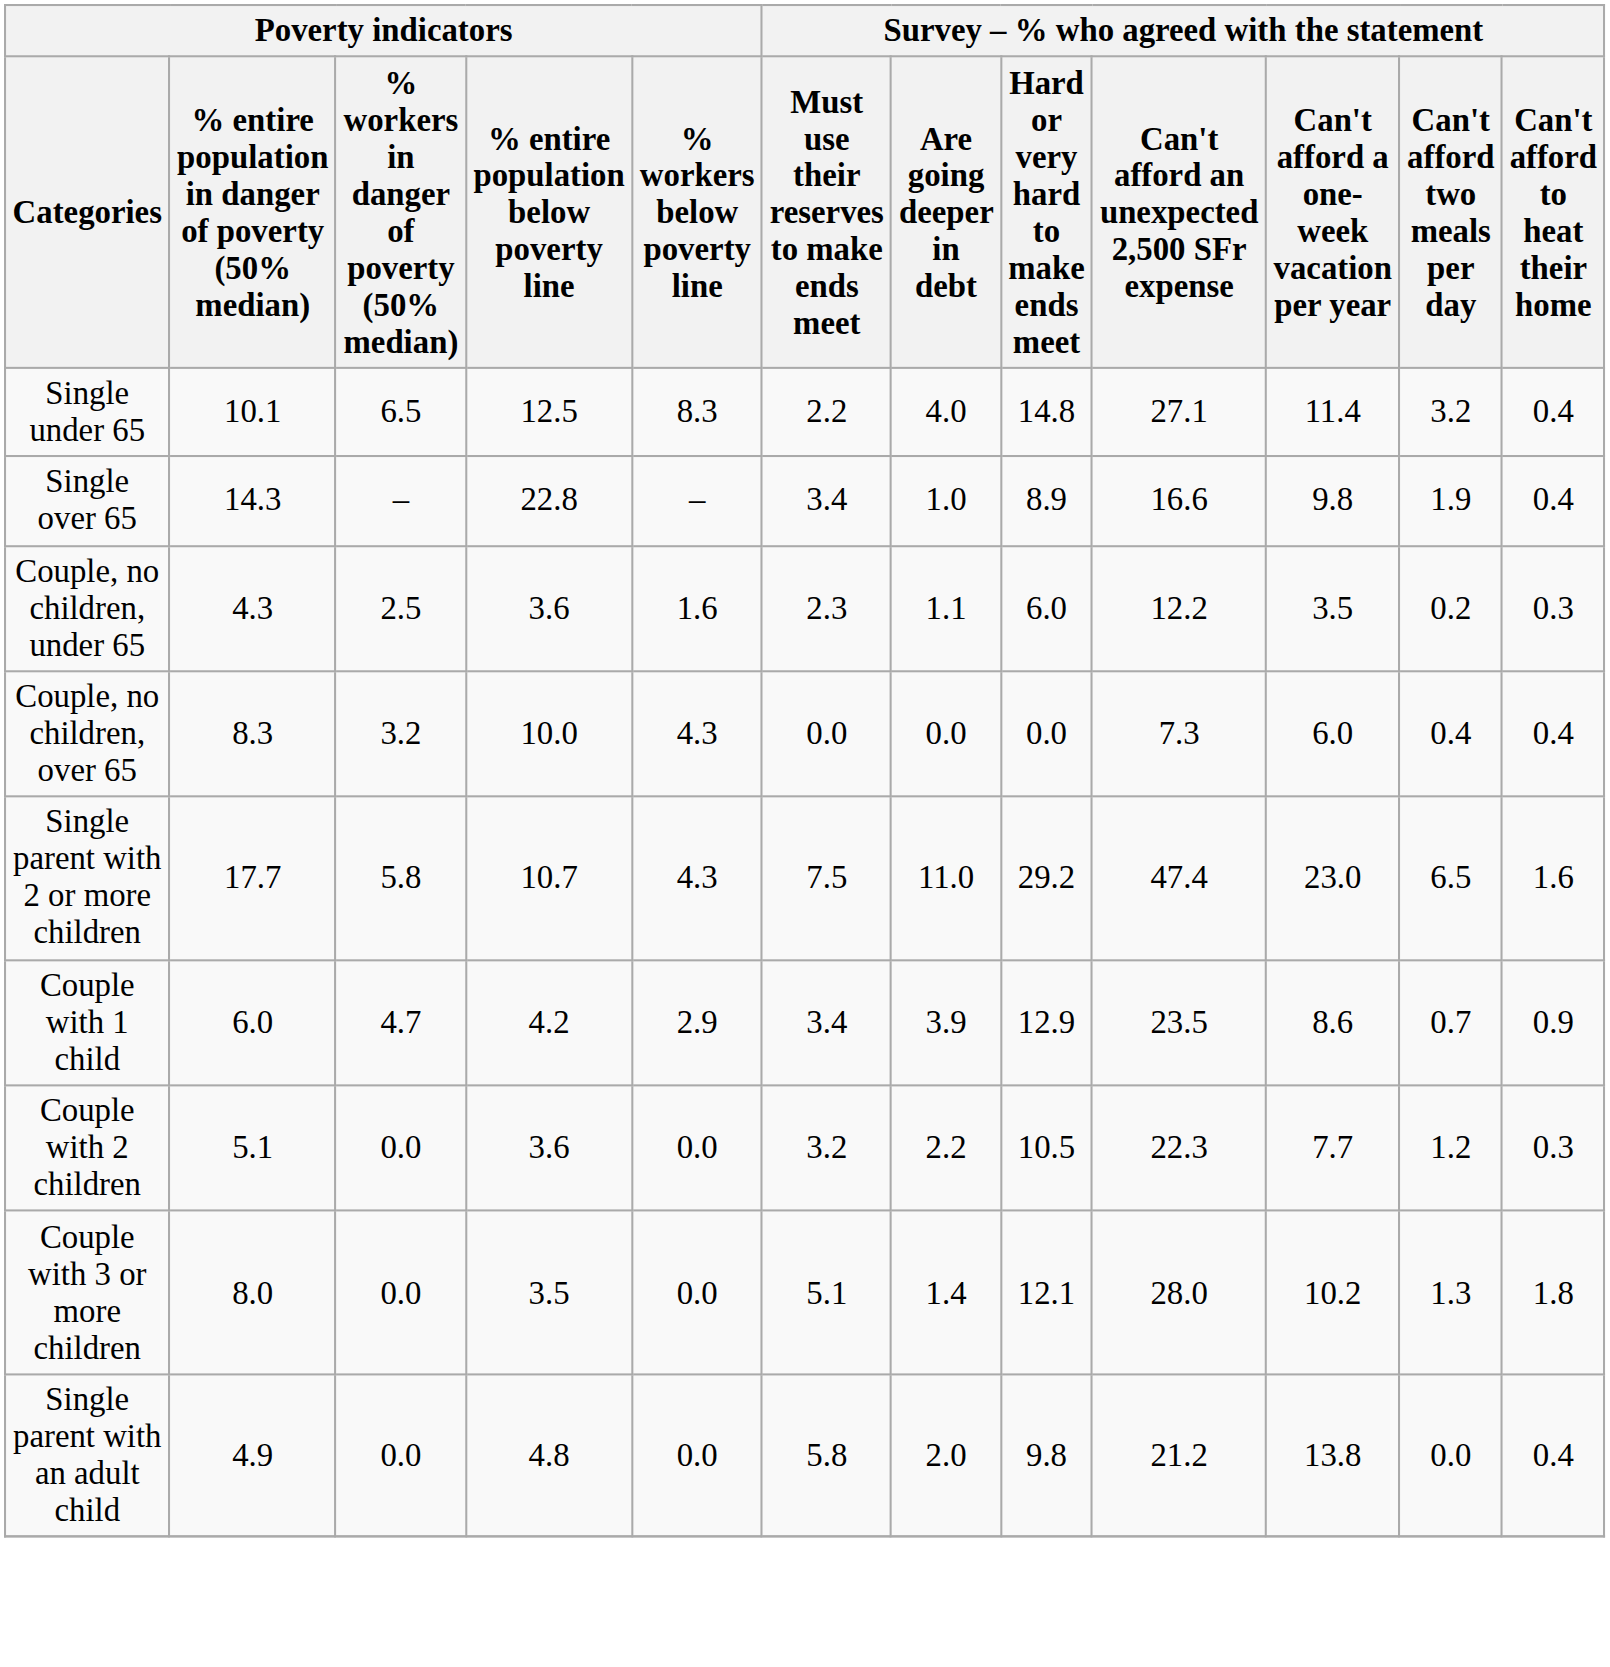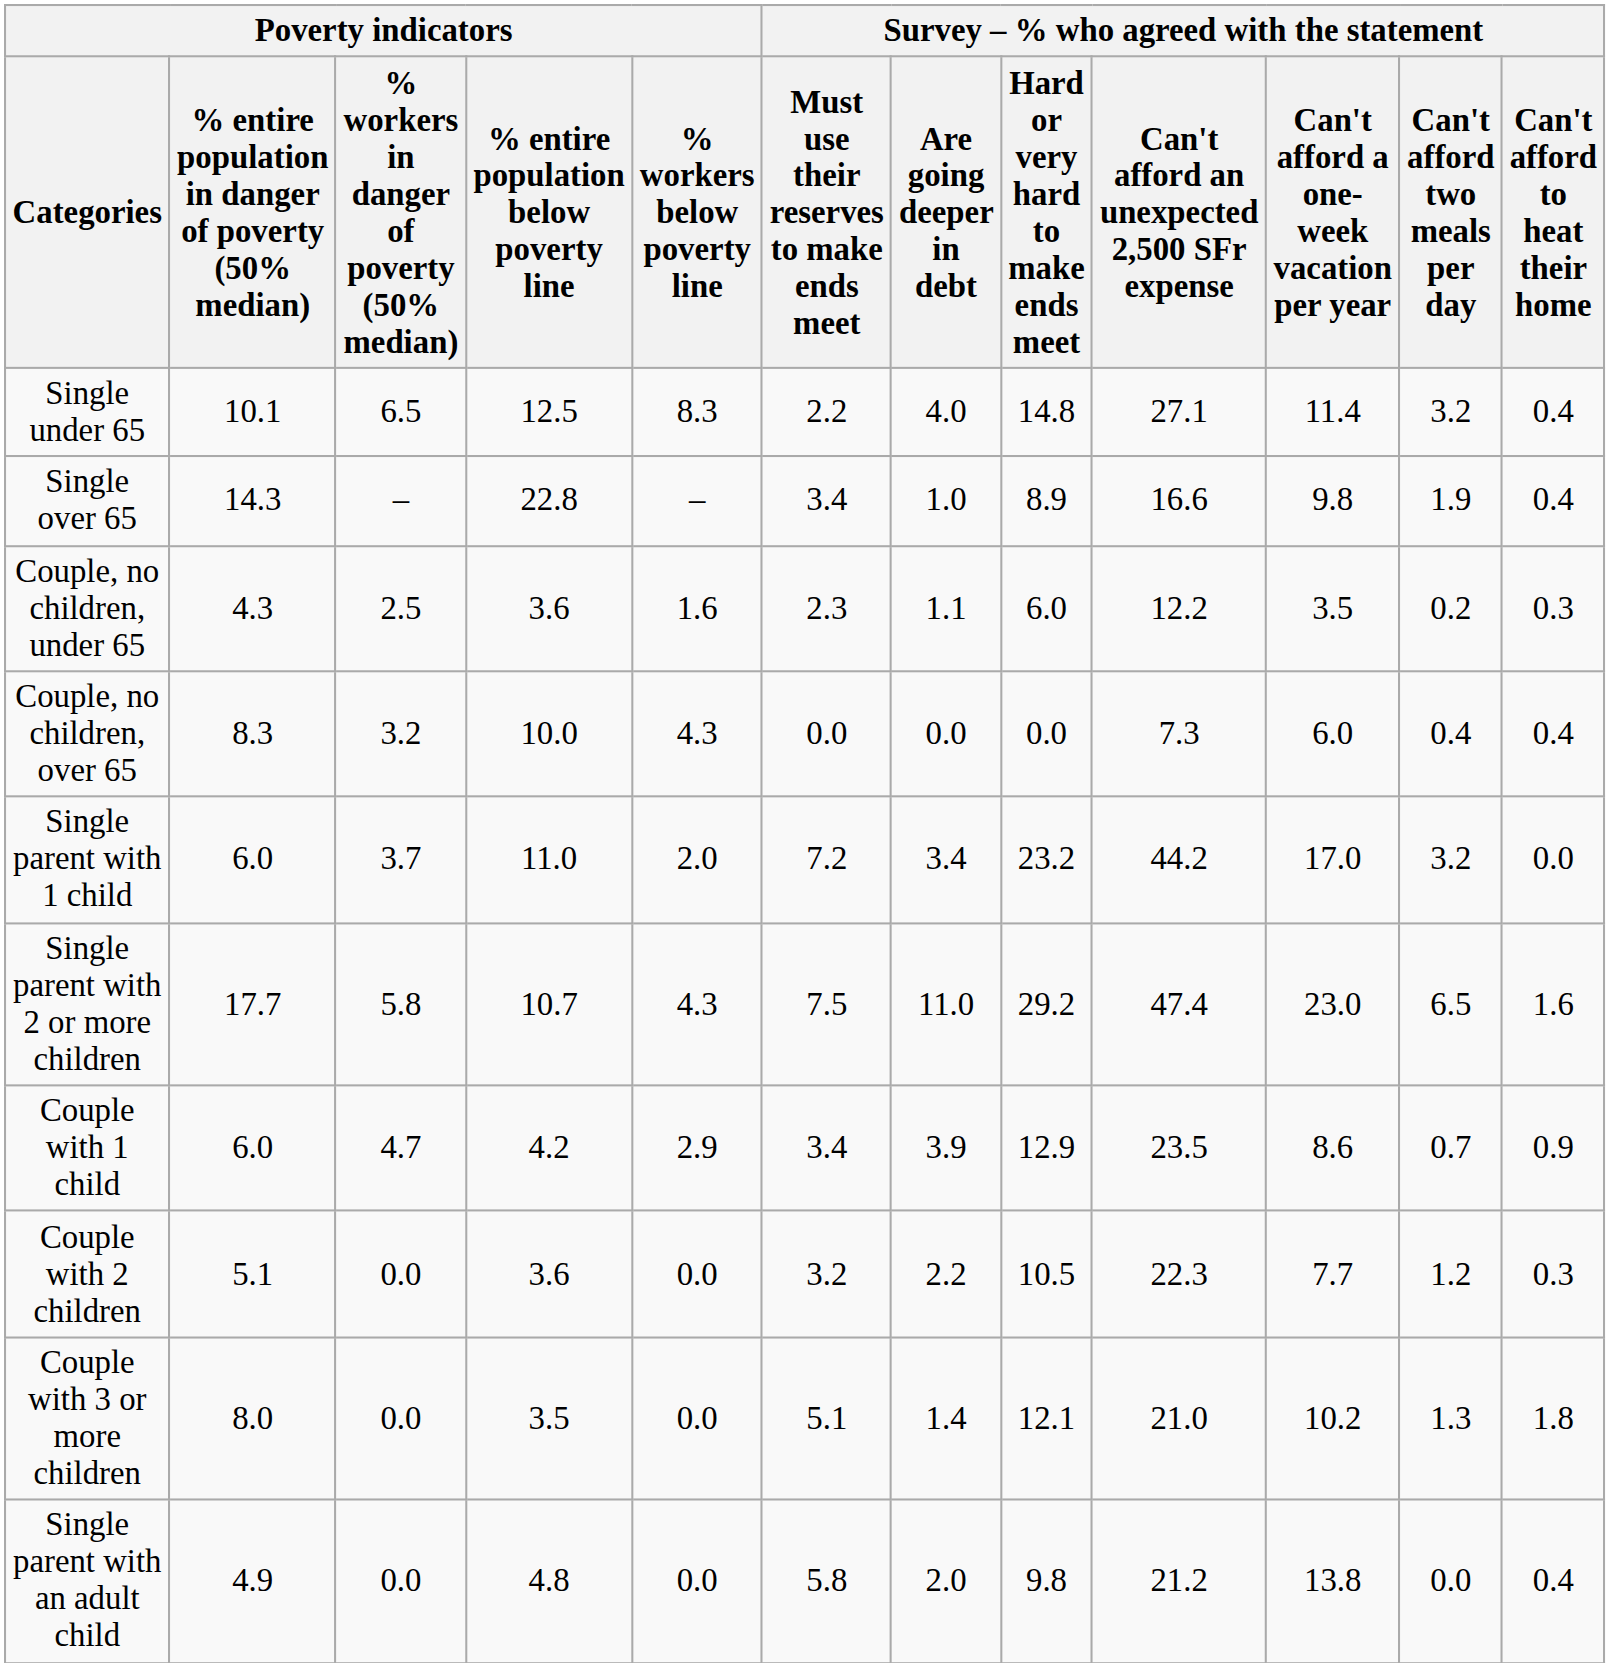+ row: Single parent with 1 child | 6.0 | 3.7 | 11.0 | 2.0 | 7.2 | 3.4 | 23.2 | 44.2 | 17.0 | 3.2 | 0.0
Couple with 3 or more children | column 9: 28.0 -> 21.0
